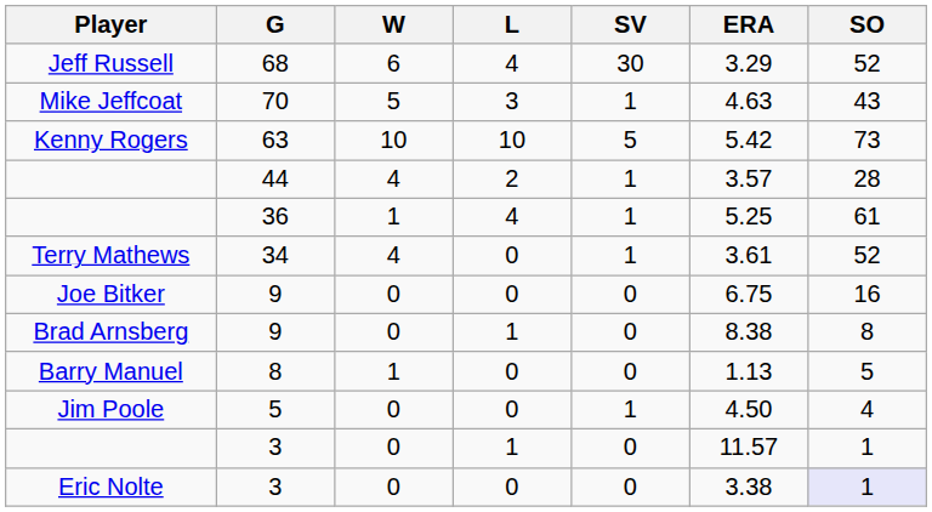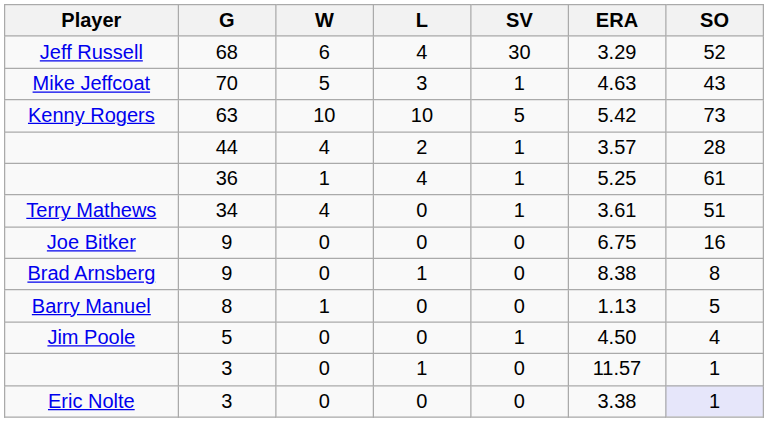Terry Mathews | SO: 52 -> 51
